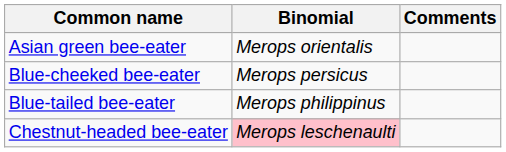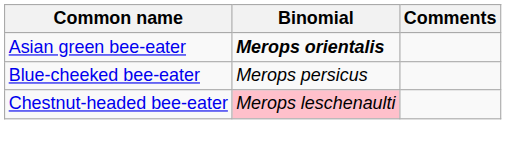Asian green bee-eater | Binomial: normal -> bold
- row: Blue-tailed bee-eater | Merops philippinus
